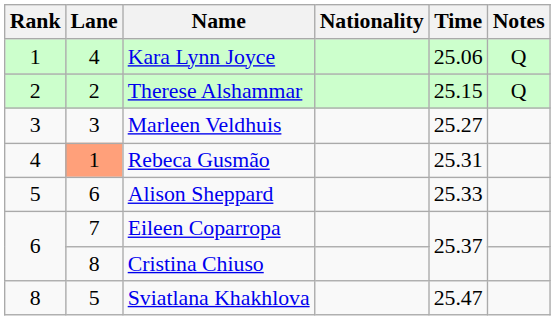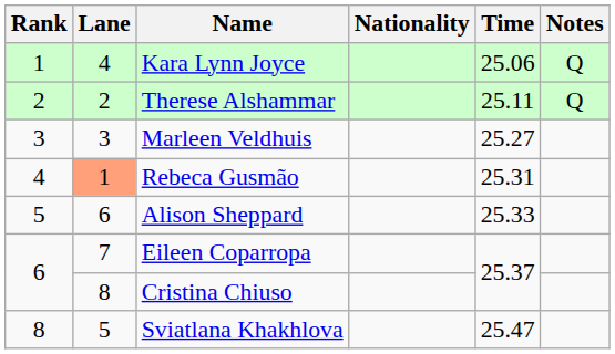Therese Alshammar | Time: 25.15 -> 25.11
